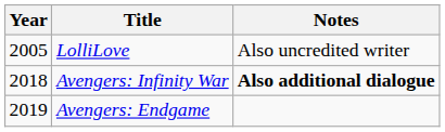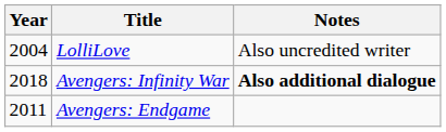LolliLove | Year: 2005 -> 2004
Avengers: Endgame | Year: 2019 -> 2011
